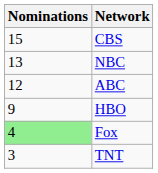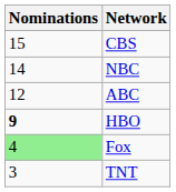NBC | Nominations: 13 -> 14
HBO | Nominations: normal -> bold
